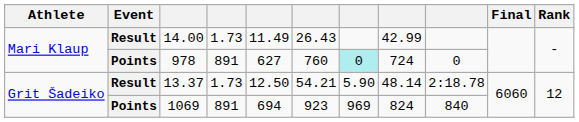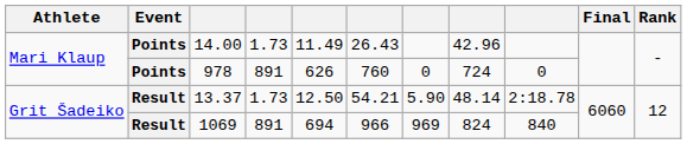14.00 | Event: Result -> Points
14.00 | column 8: 42.99 -> 42.96
978 | column 5: 627 -> 626
978 | column 7: paleturquoise background -> no background
1069 | Event: Points -> Result
1069 | column 6: 923 -> 966
